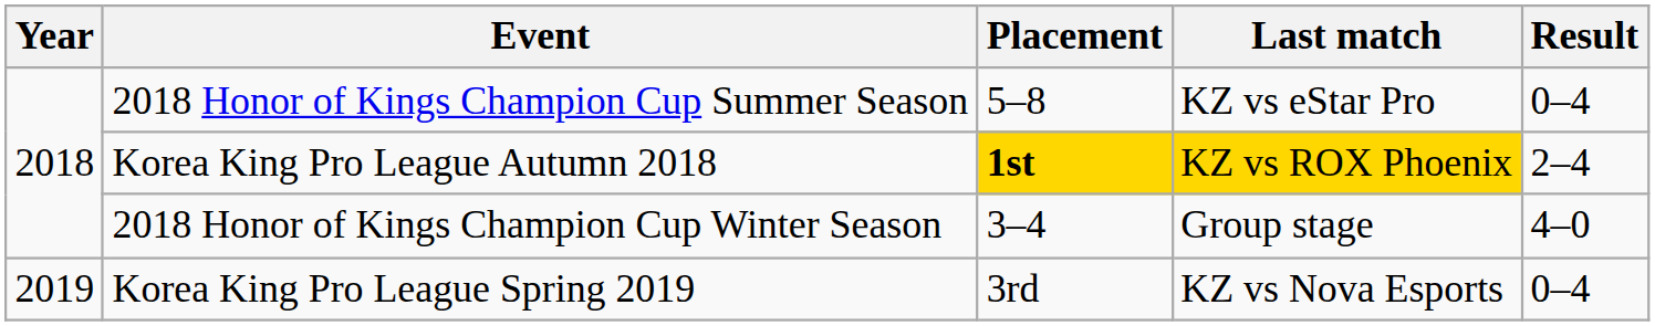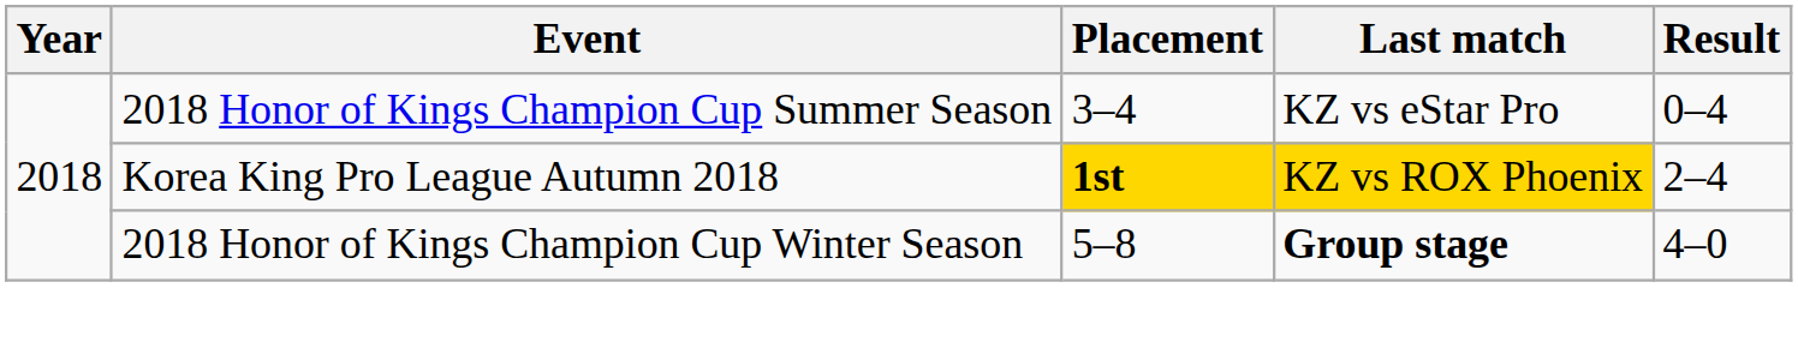2018 Honor of Kings Champion Cup Summer Season | Placement: 5–8 -> 3–4
2018 Honor of Kings Champion Cup Winter Season | Placement: 3–4 -> 5–8
2018 Honor of Kings Champion Cup Winter Season | Last match: normal -> bold
- row: 2019 | Korea King Pro League Spring 2019 | 3rd | KZ vs Nova Esports | 0–4
